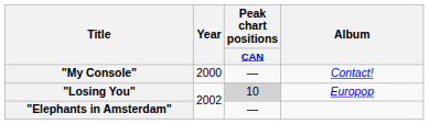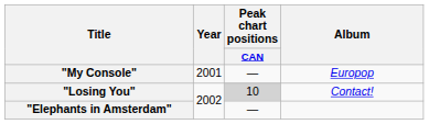"My Console" | Year: 2000 -> 2001
"My Console" | Album: Contact! -> Europop
"Losing You" | Album: Europop -> Contact!
